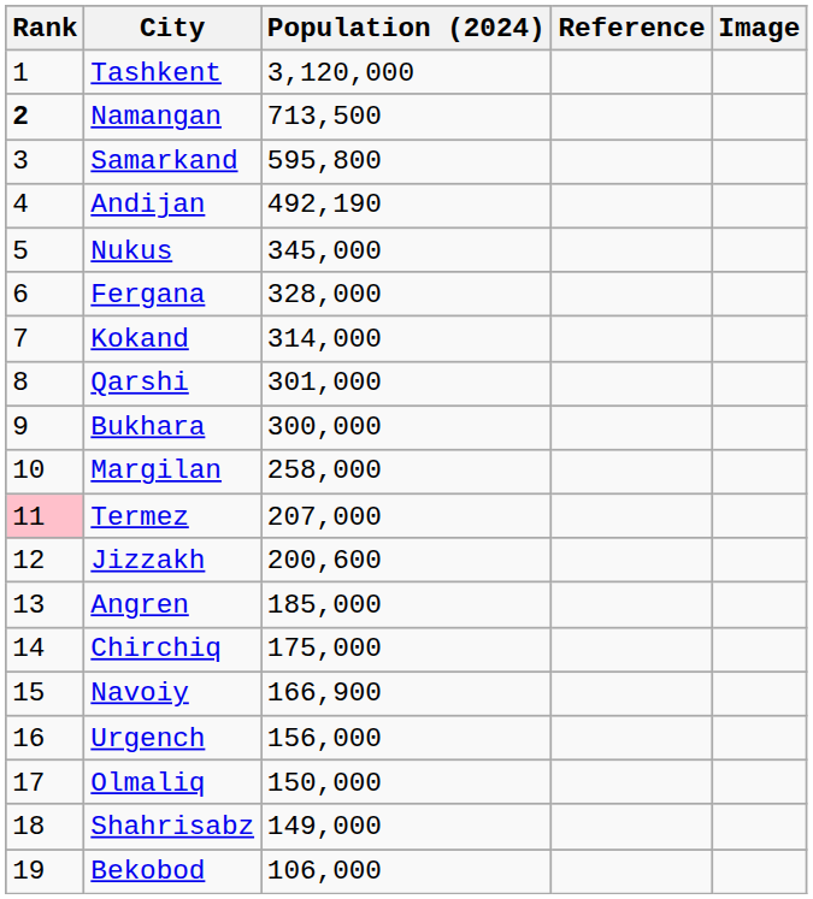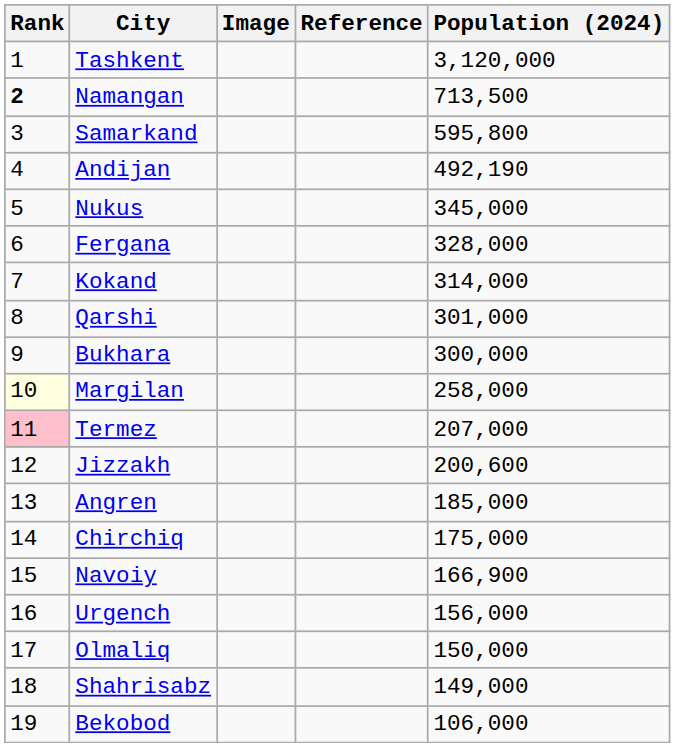columns swapped: Population (2024) <-> Image
Margilan | Rank: no background -> lightyellow background
